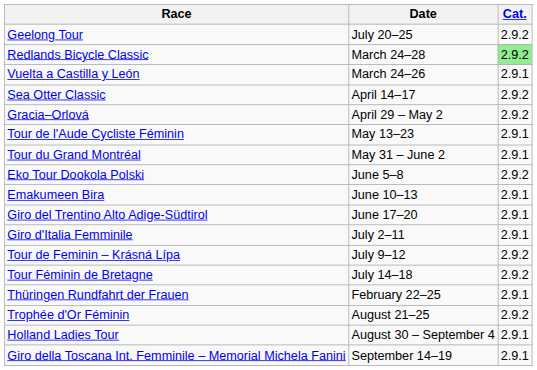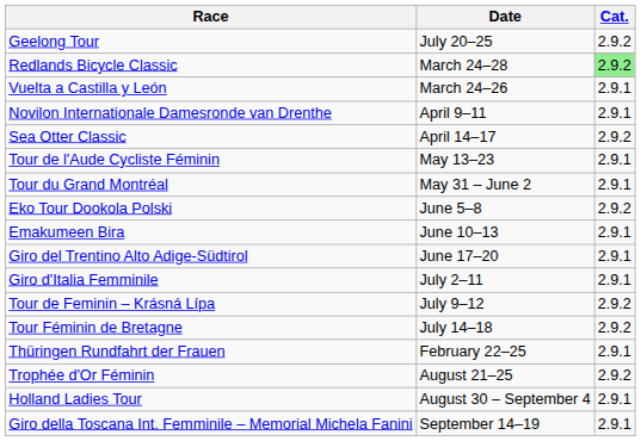+ row: Novilon Internationale Damesronde van Drenthe | April 9–11 | 2.9.1
- row: Gracia–Orlová | April 29 – May 2 | 2.9.2
